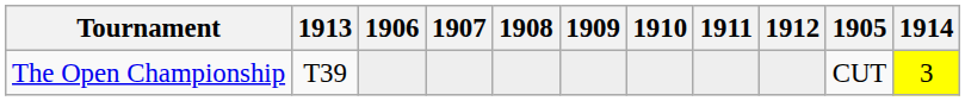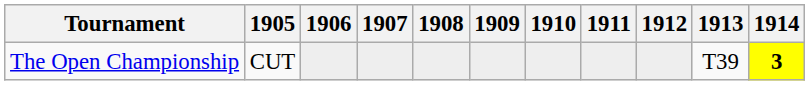columns swapped: 1905 <-> 1913
The Open Championship | 1914: normal -> bold
